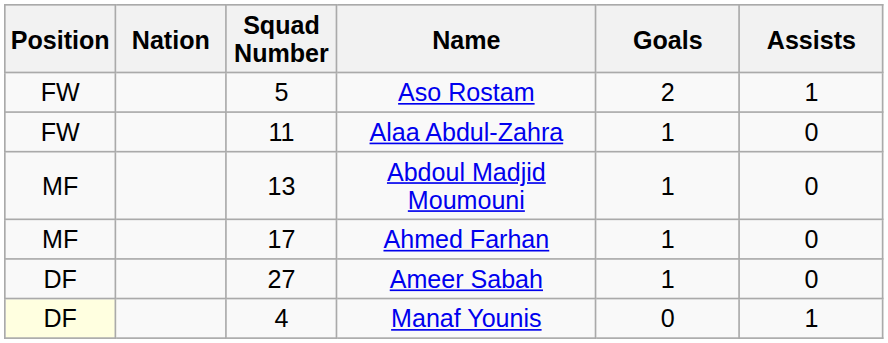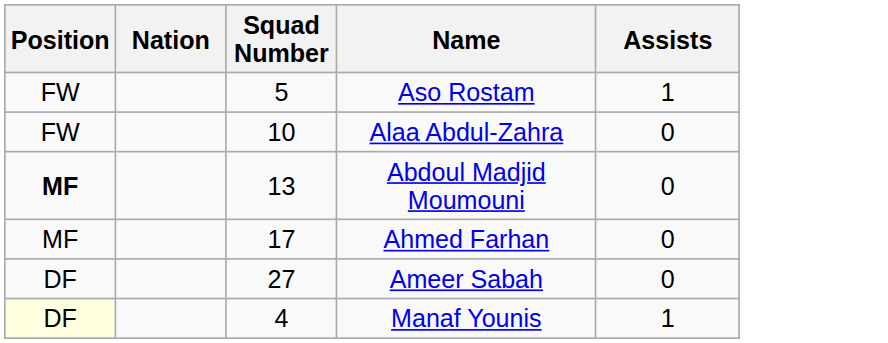- column: Goals | 2 | 1 | 1 | 1 | 1 | 0
Alaa Abdul-Zahra | Squad Number: 11 -> 10
Abdoul Madjid Moumouni | Position: normal -> bold
